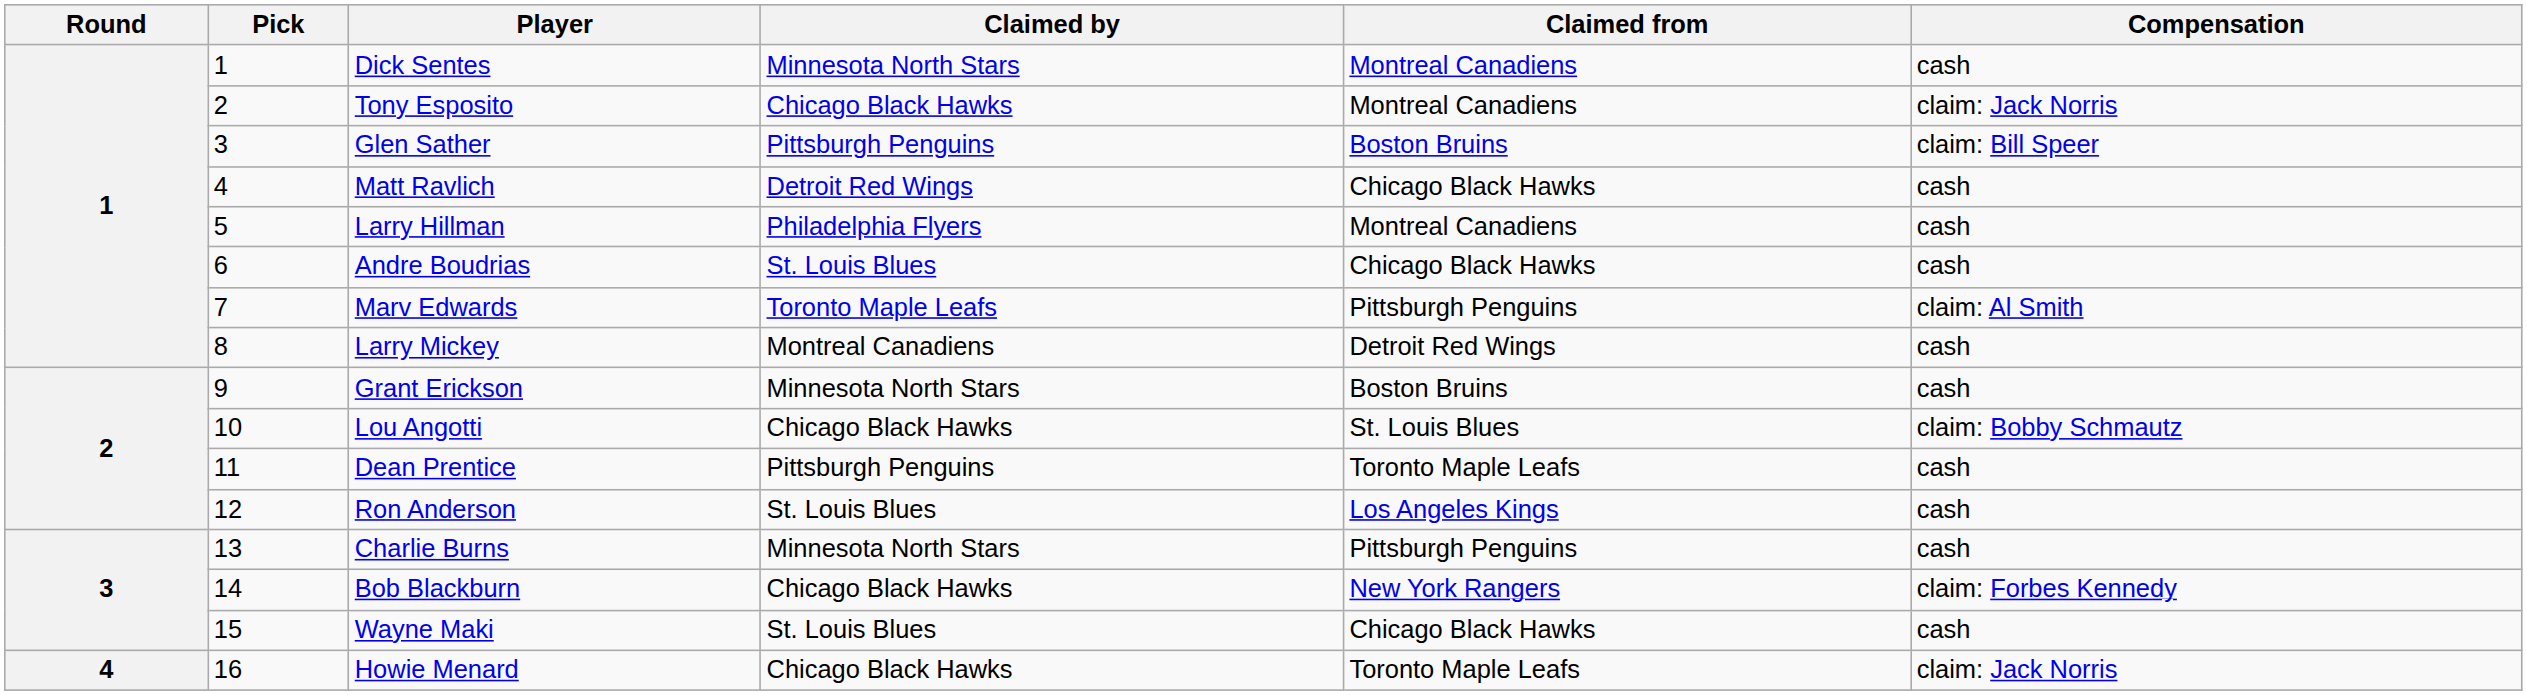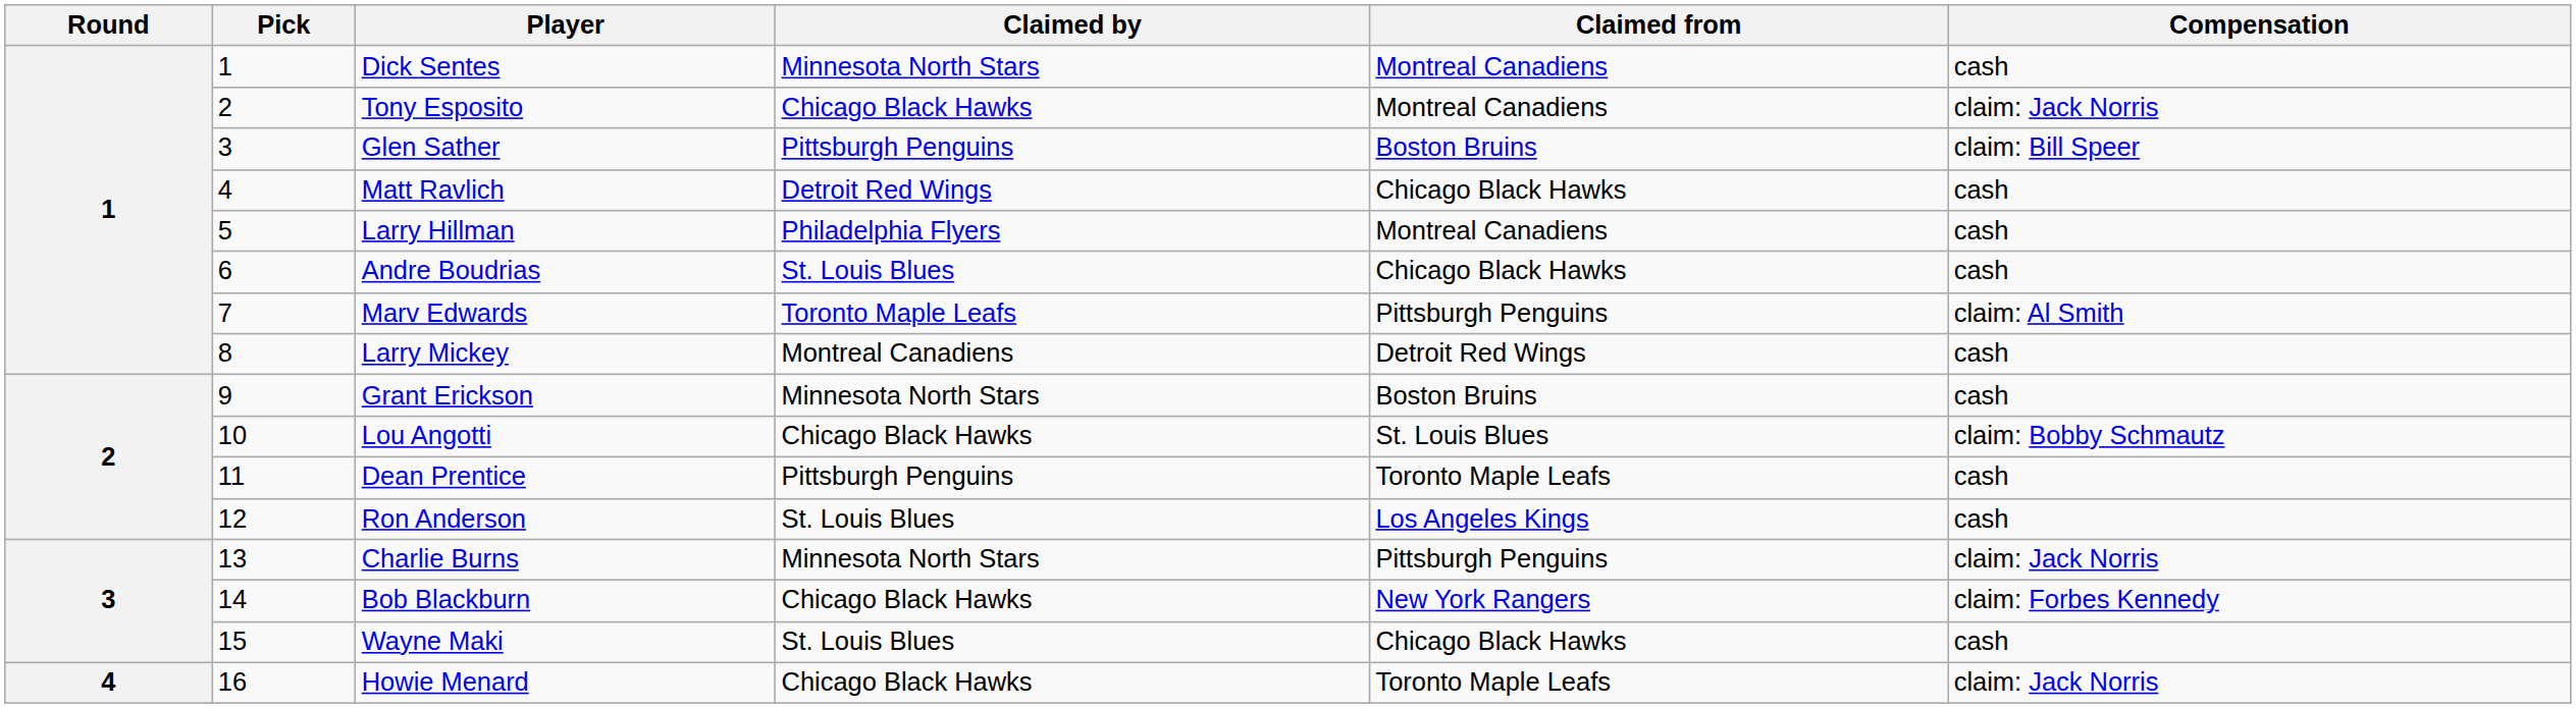Charlie Burns | Compensation: cash -> claim: Jack Norris
